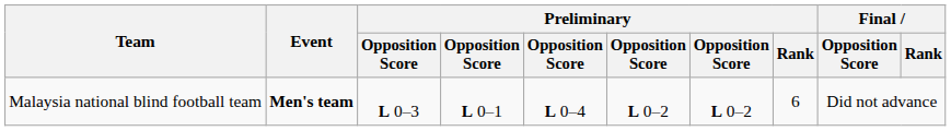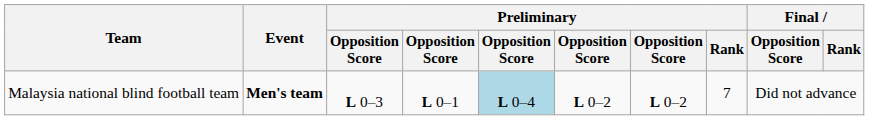Malaysia national blind football team | column 5: no background -> lightblue background
Malaysia national blind football team | Preliminary / Rank: 6 -> 7
